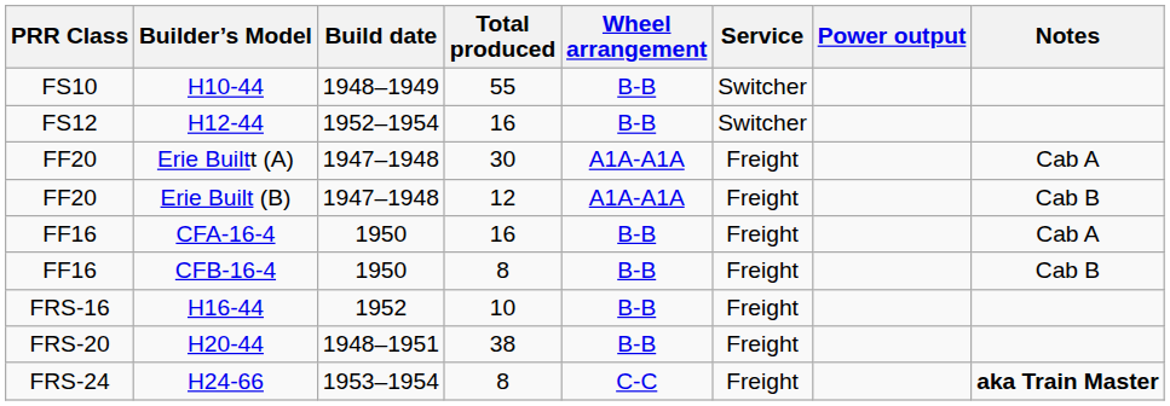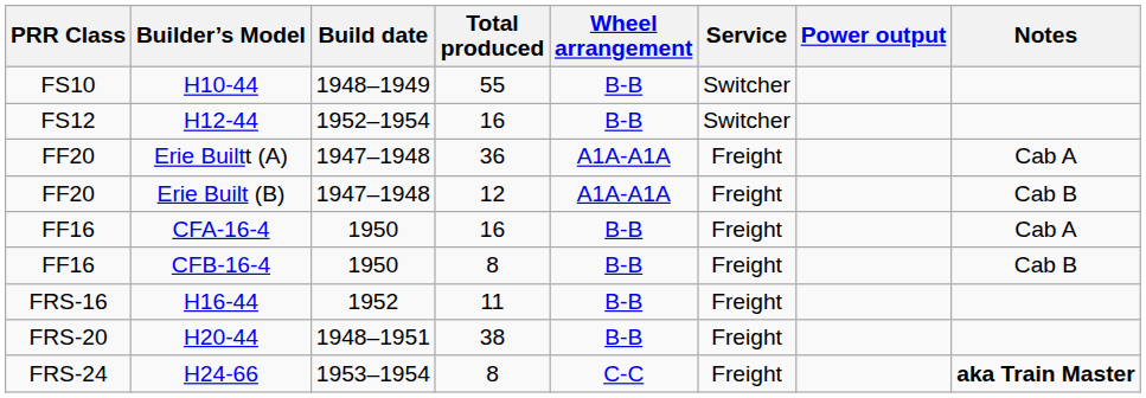Erie Builtt (A) | Total produced: 30 -> 36
H16-44 | Total produced: 10 -> 11
